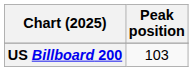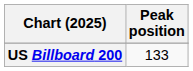US Billboard 200 | Peak position: 103 -> 133
